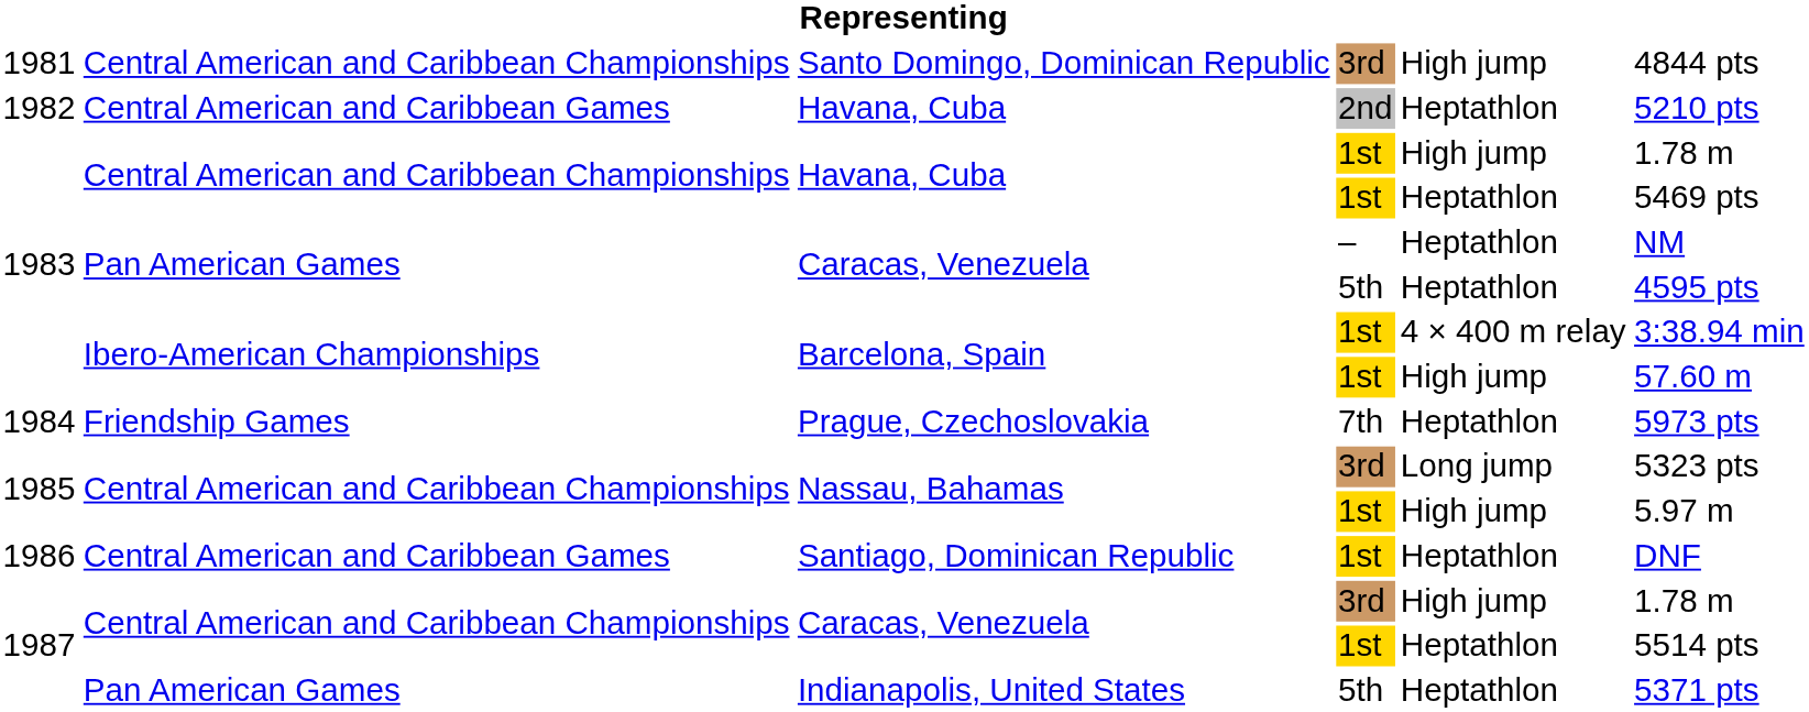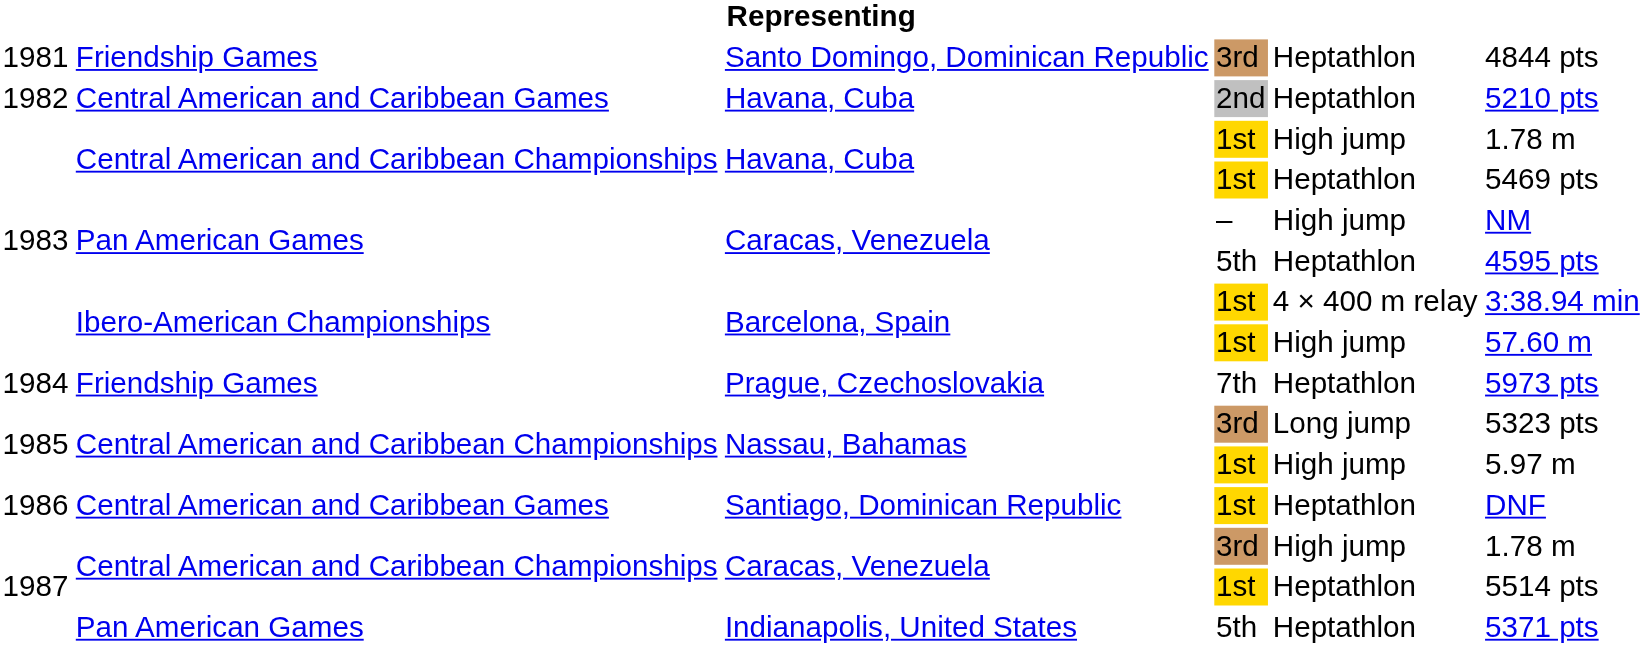Santo Domingo, Dominican Republic | column 2: Central American and Caribbean Championships -> Friendship Games
Santo Domingo, Dominican Republic | column 5: High jump -> Heptathlon
Caracas, Venezuela / – | column 5: Heptathlon -> High jump
